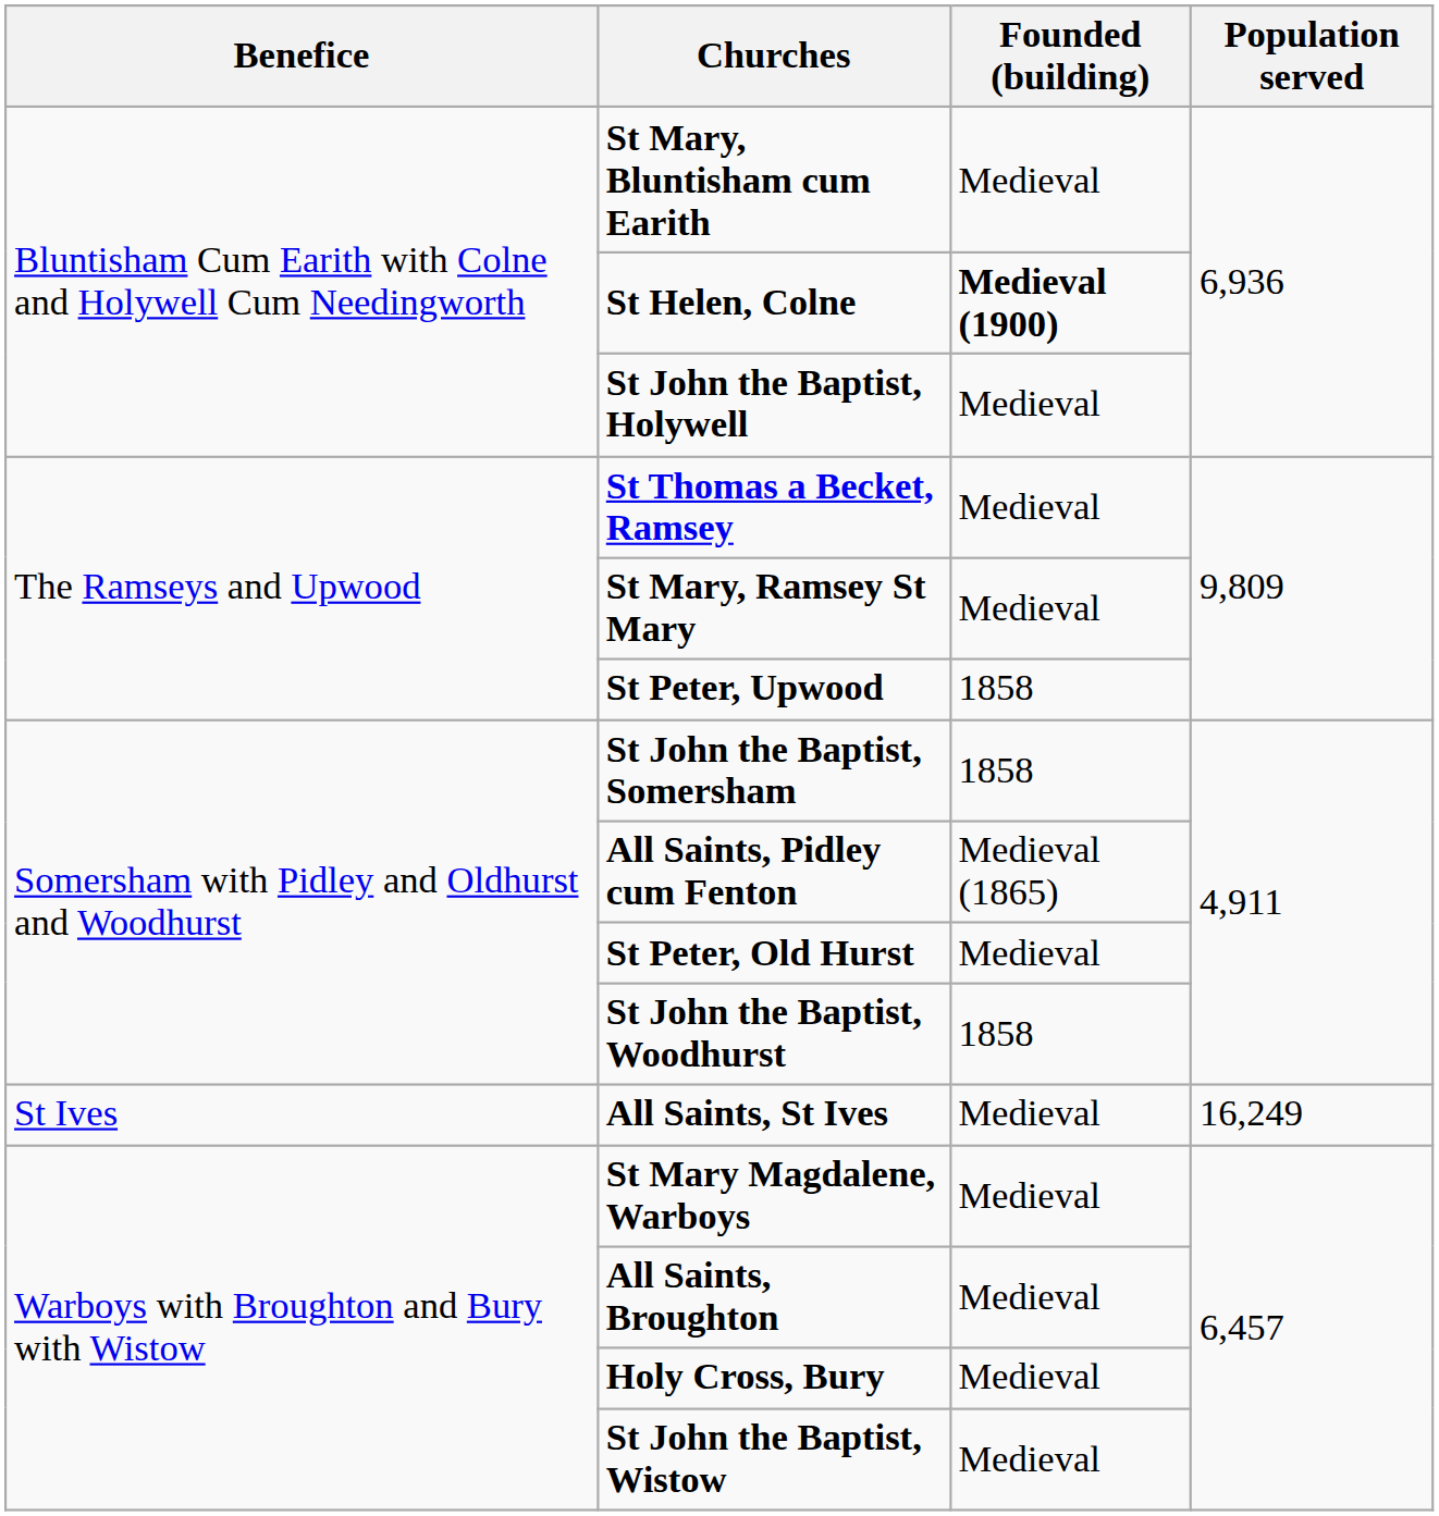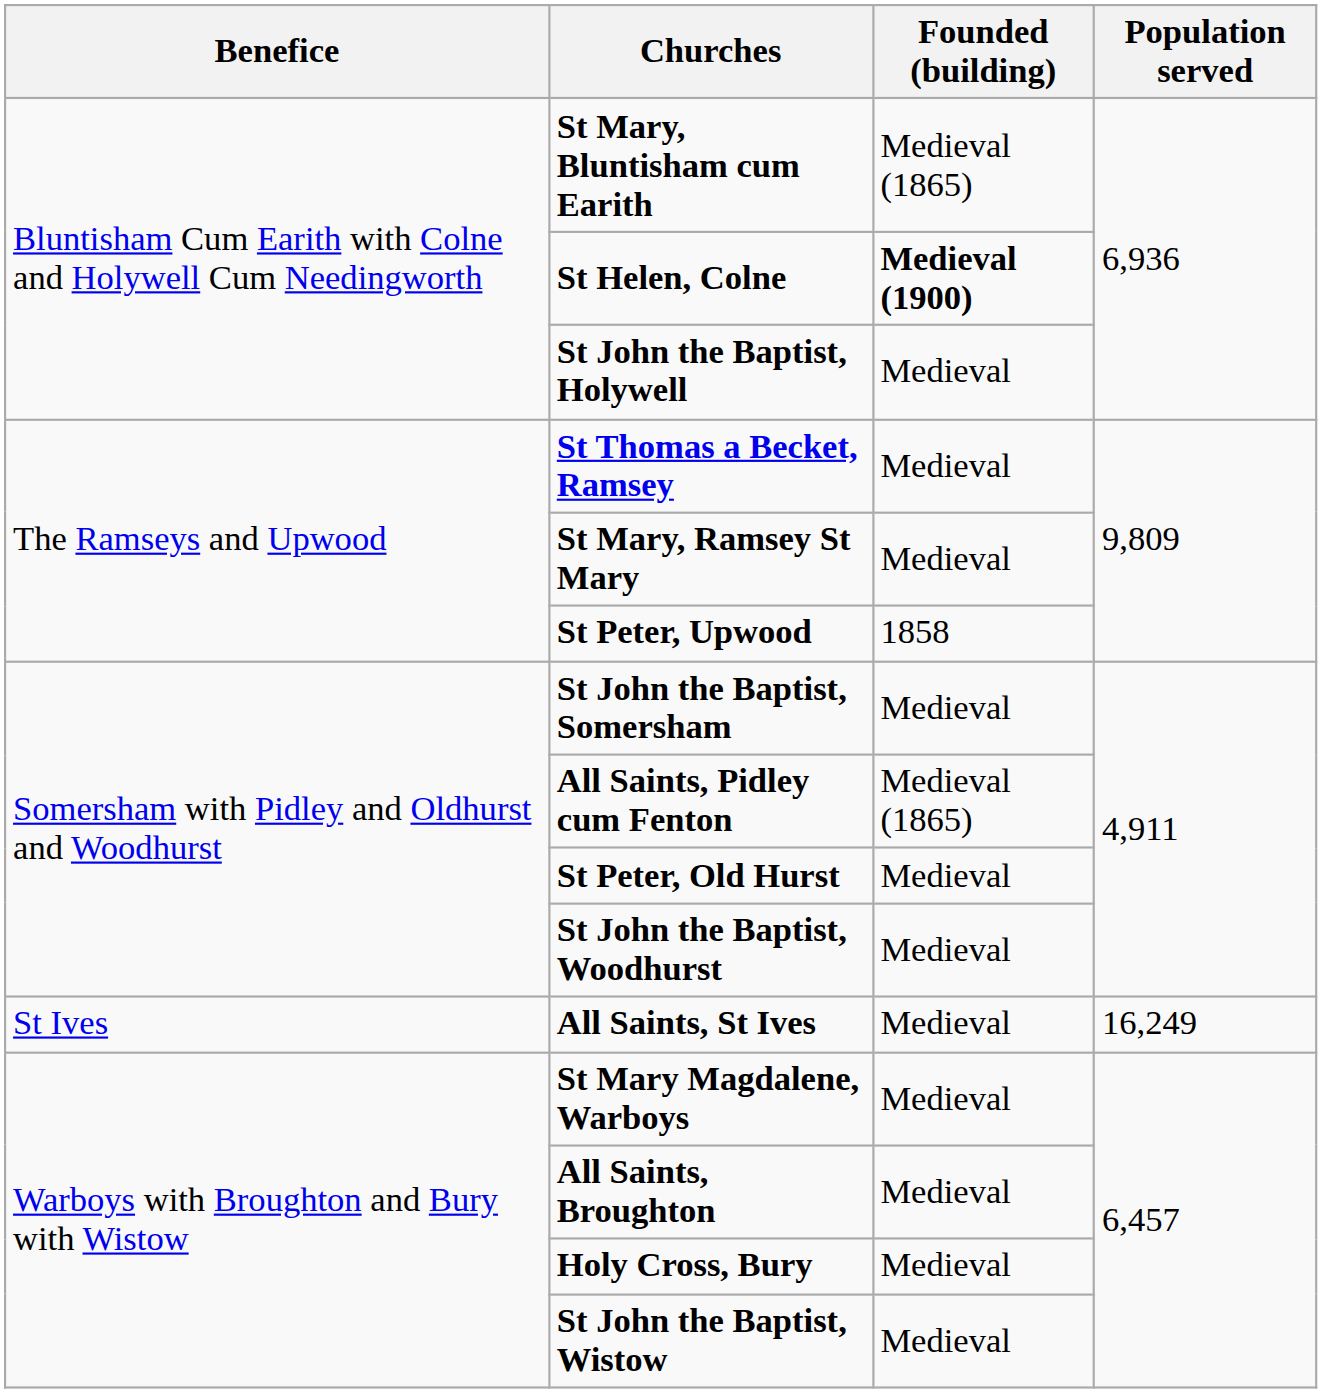St Mary, Bluntisham cum Earith | Founded (building): Medieval -> Medieval (1865)
St John the Baptist, Somersham | Founded (building): 1858 -> Medieval
St John the Baptist, Woodhurst | Founded (building): 1858 -> Medieval
